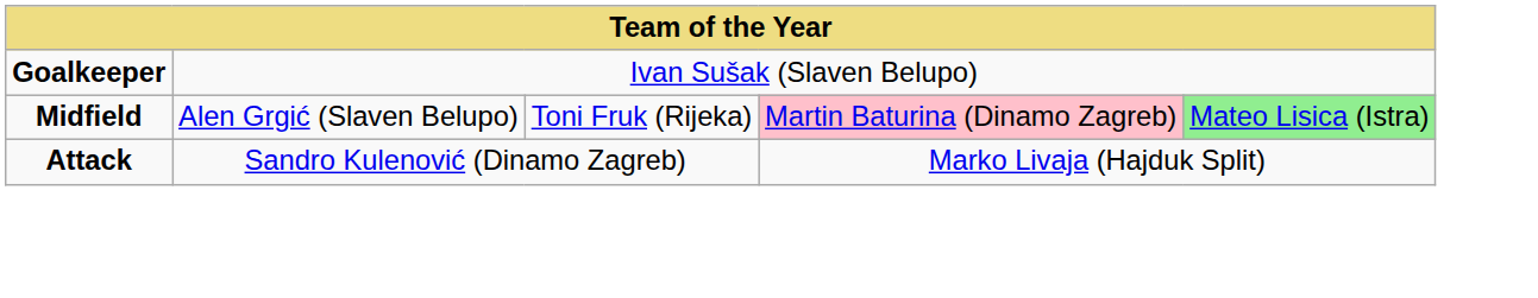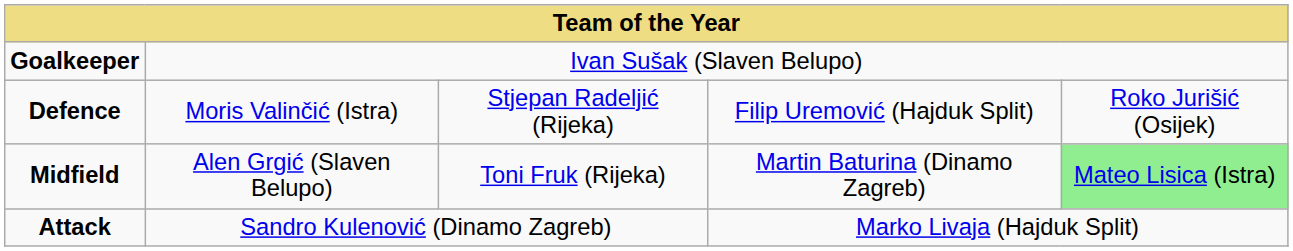+ row: Defence | Moris Valinčić (Istra) | Stjepan Radeljić (Rijeka) | Filip Uremović (Hajduk Split) | Roko Jurišić (Osijek)
Midfield | column 4: pink background -> no background
